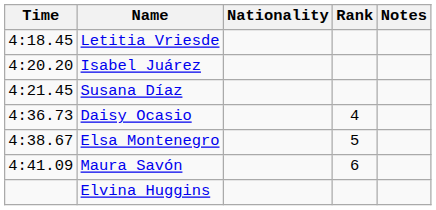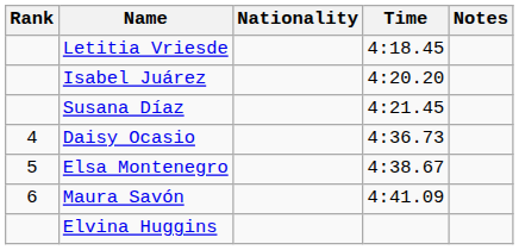columns swapped: Rank <-> Time
